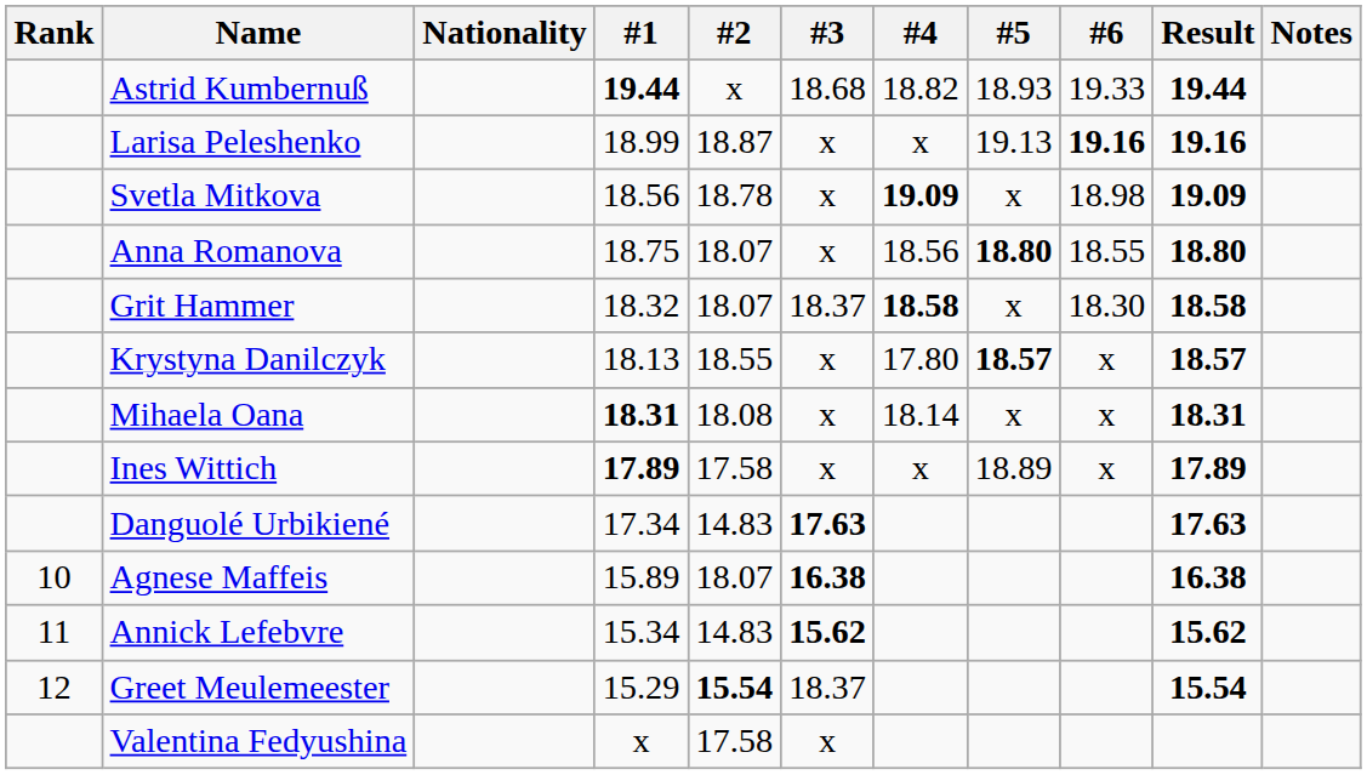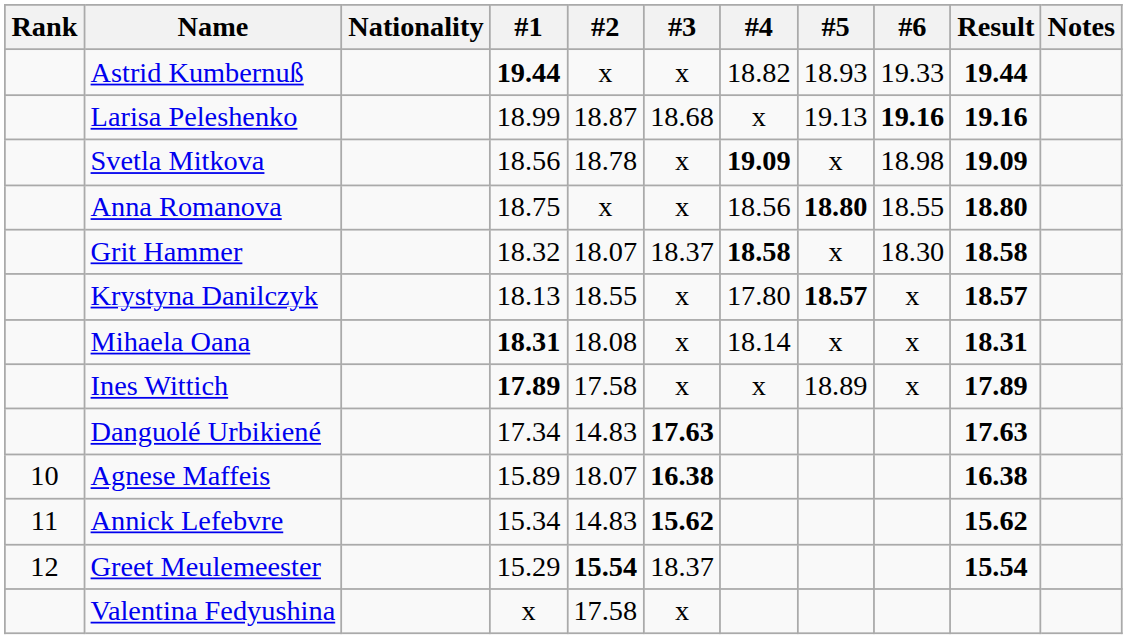Astrid Kumbernuß | #3: 18.68 -> x
Larisa Peleshenko | #3: x -> 18.68
Anna Romanova | #2: 18.07 -> x
